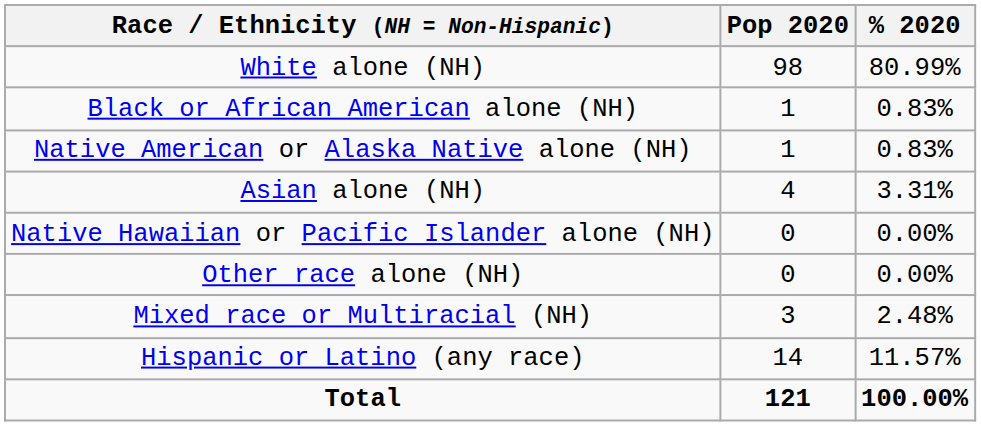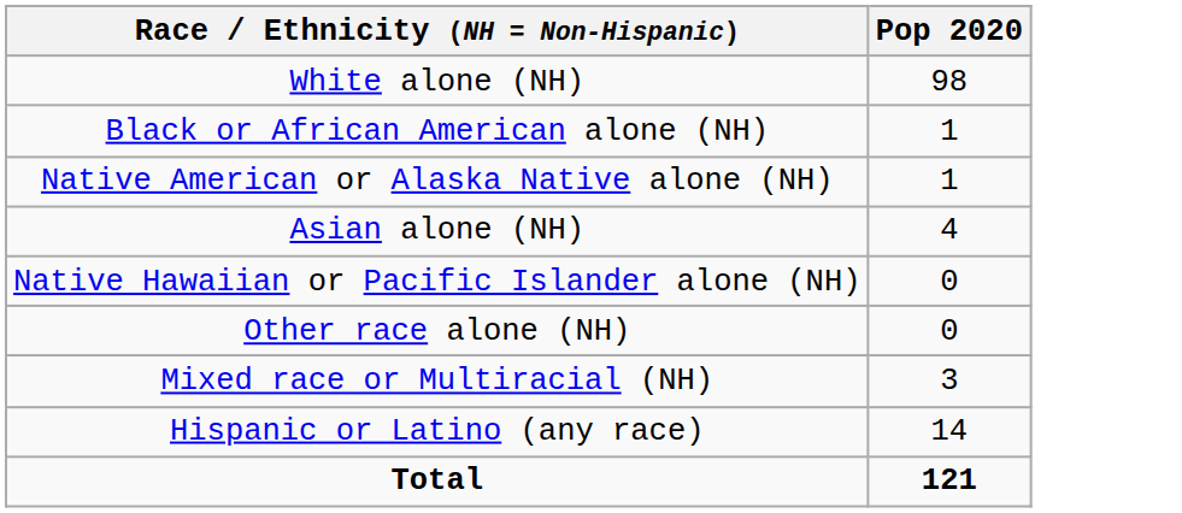- column: % 2020 | 80.99% | 0.83% | 0.83% | 3.31% | 0.00% | 0.00% | 2.48% | 11.57% | 100.00%
